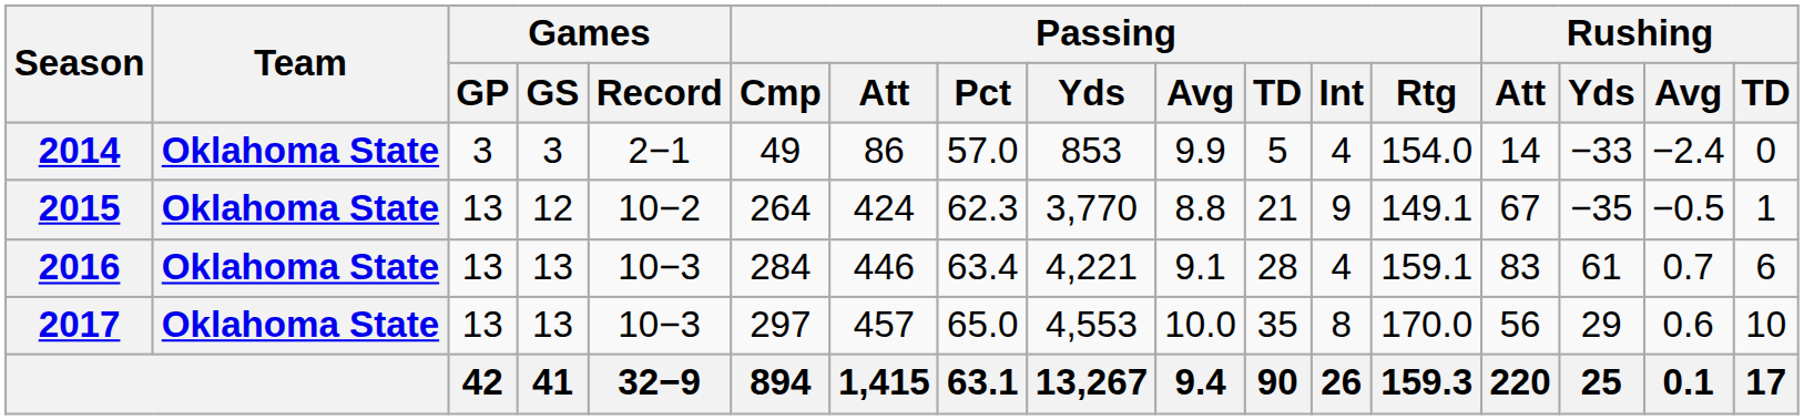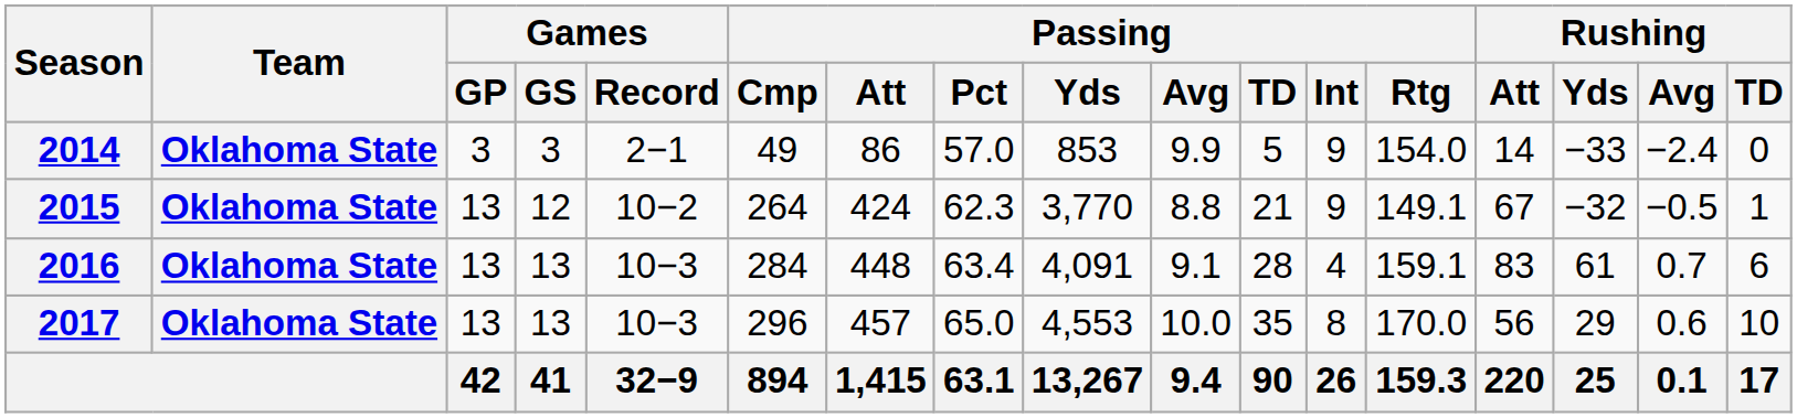2014 | Passing / Int: 4 -> 9
2015 | Rushing / Yds: −35 -> −32
2016 | Passing / Att: 446 -> 448
2016 | Passing / Yds: 4,221 -> 4,091
2017 | Passing / Cmp: 297 -> 296
